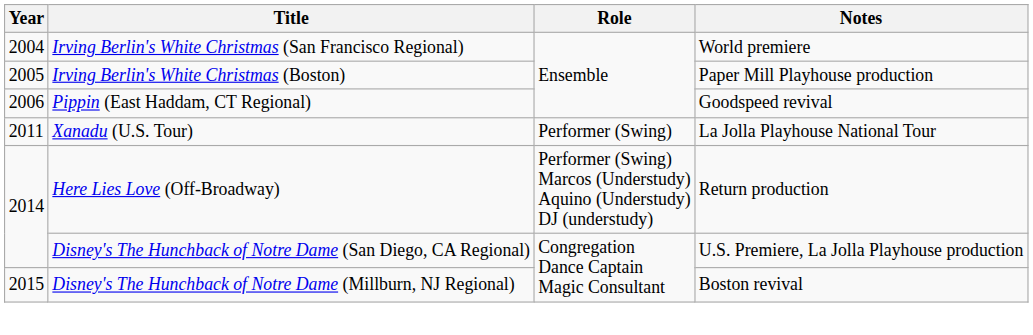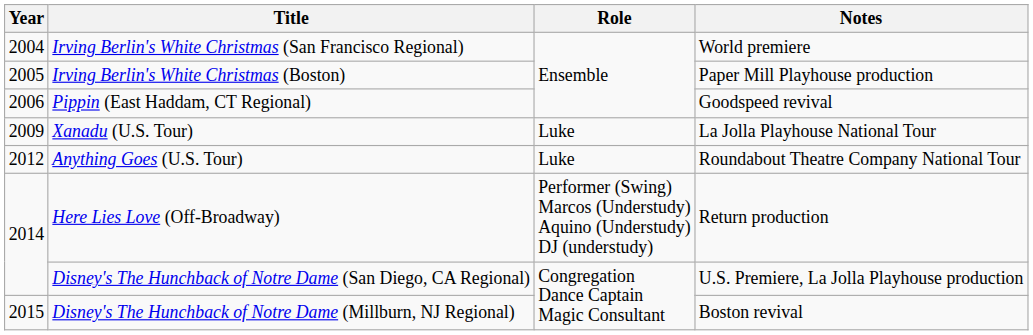Xanadu (U.S. Tour) | Year: 2011 -> 2009
Xanadu (U.S. Tour) | Role: Performer (Swing) -> Luke
+ row: 2012 | Anything Goes (U.S. Tour) | Luke | Roundabout Theatre Company National Tour
